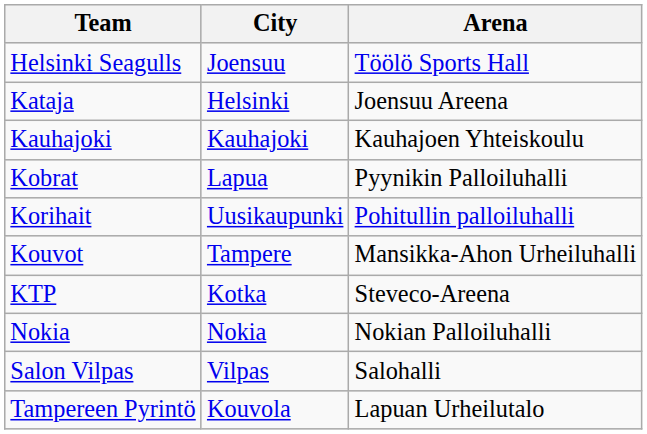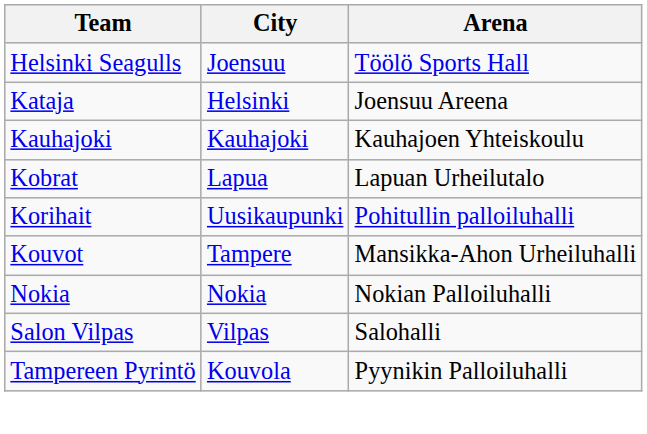Kobrat | Arena: Pyynikin Palloiluhalli -> Lapuan Urheilutalo
- row: KTP | Kotka | Steveco-Areena
Tampereen Pyrintö | Arena: Lapuan Urheilutalo -> Pyynikin Palloiluhalli
